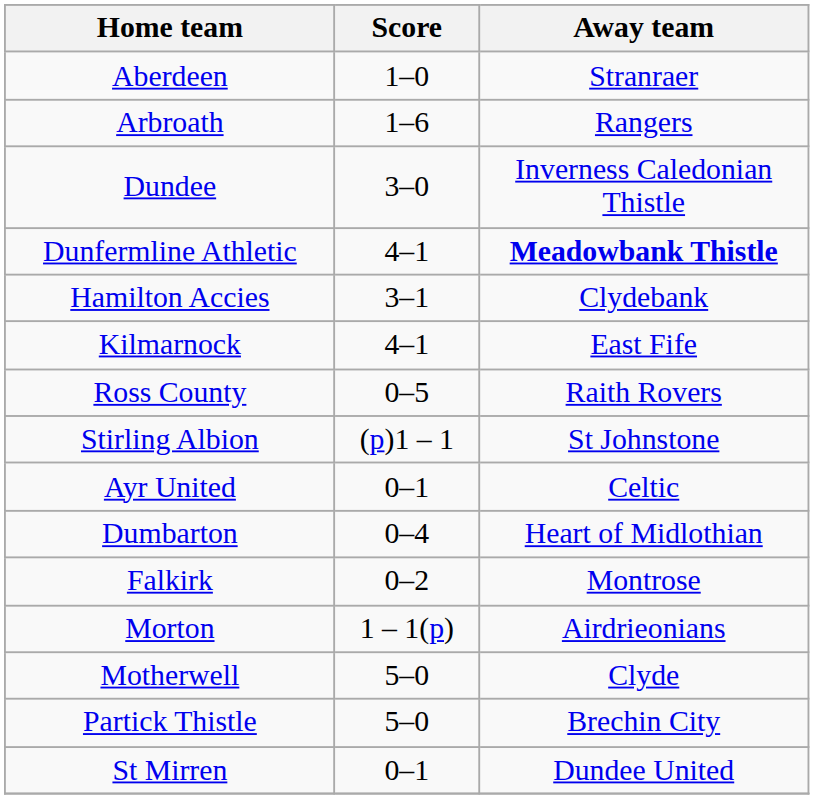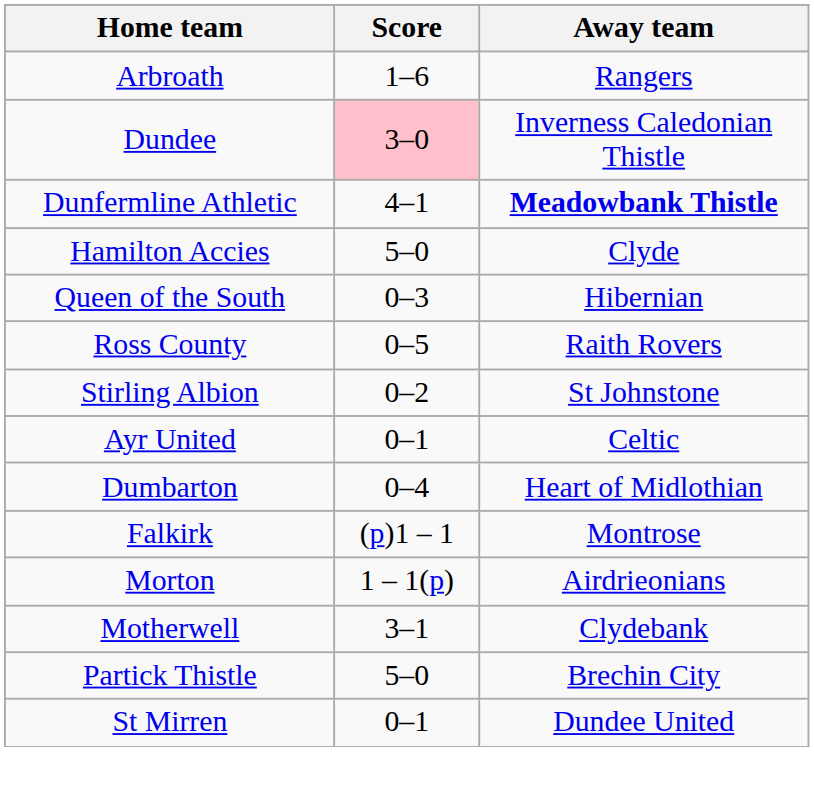- row: Aberdeen | 1–0 | Stranraer
Dundee | Score: no background -> pink background
Hamilton Accies | Score: 3–1 -> 5–0
Hamilton Accies | Away team: Clydebank -> Clyde
- row: Kilmarnock | 4–1 | East Fife
+ row: Queen of the South | 0–3 | Hibernian
Stirling Albion | Score: (p)1 – 1 -> 0–2
Falkirk | Score: 0–2 -> (p)1 – 1
Motherwell | Score: 5–0 -> 3–1
Motherwell | Away team: Clyde -> Clydebank
